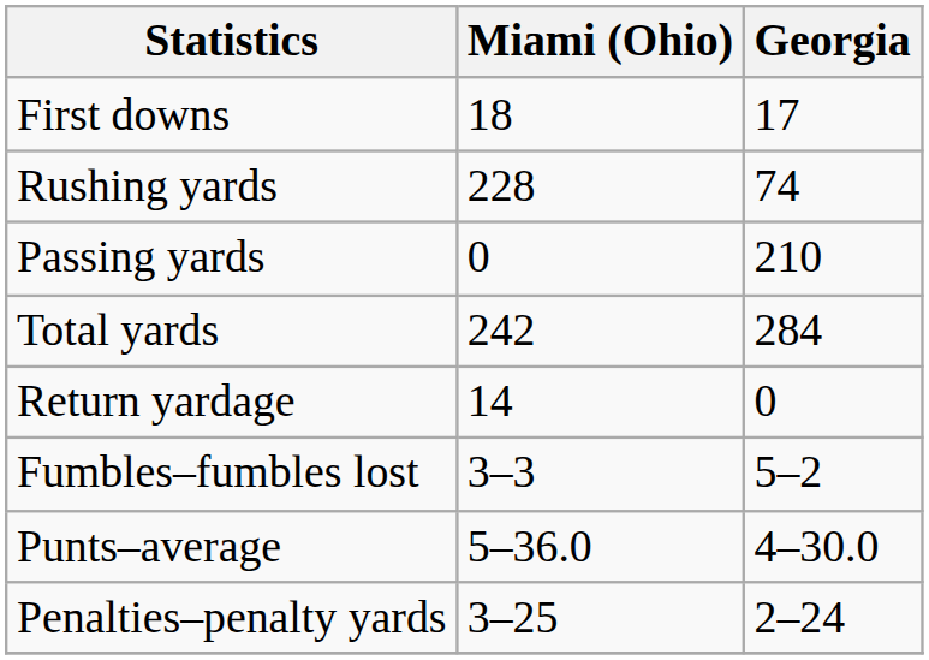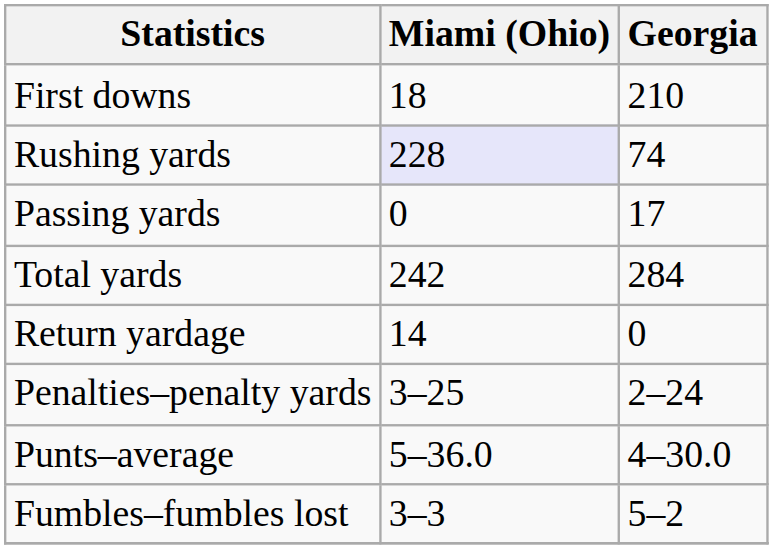First downs | Georgia: 17 -> 210
Rushing yards | Miami (Ohio): no background -> lavender background
Passing yards | Georgia: 210 -> 17
rows swapped: Fumbles–fumbles lost <-> Penalties–penalty yards
